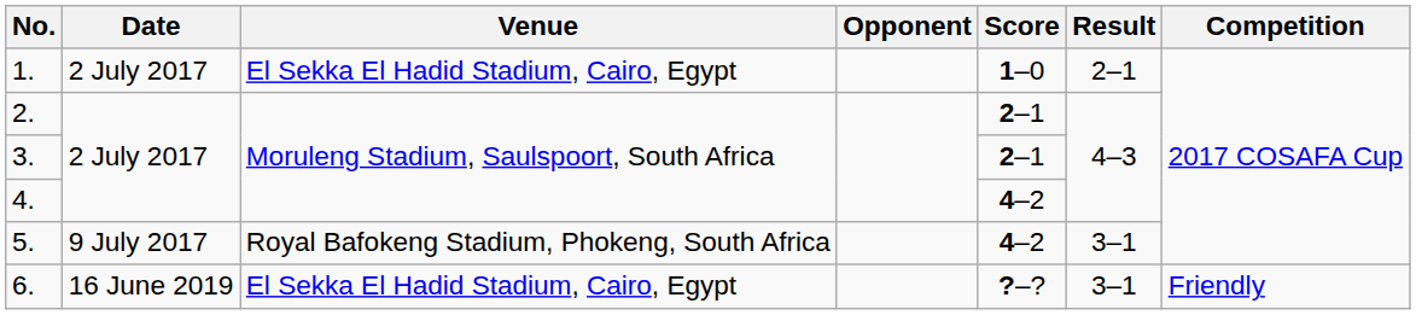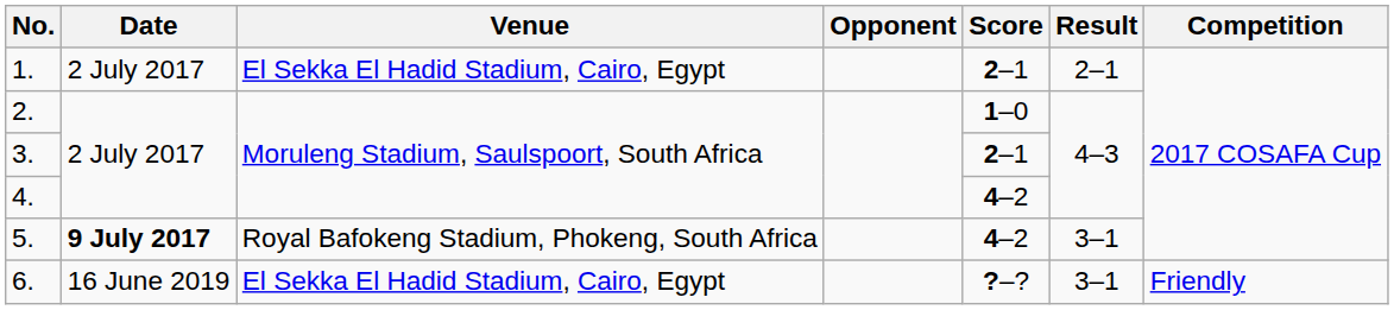1. | Score: 1–0 -> 2–1
2. | Score: 2–1 -> 1–0
5. | Date: normal -> bold
